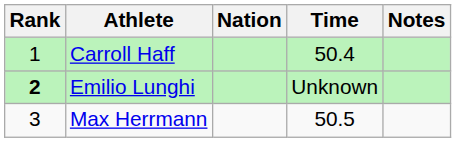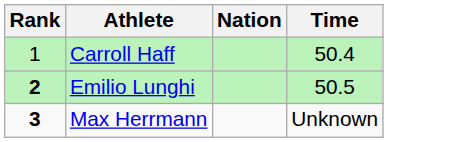- column: Notes
Emilio Lunghi | Time: Unknown -> 50.5
Max Herrmann | Rank: normal -> bold
Max Herrmann | Time: 50.5 -> Unknown
